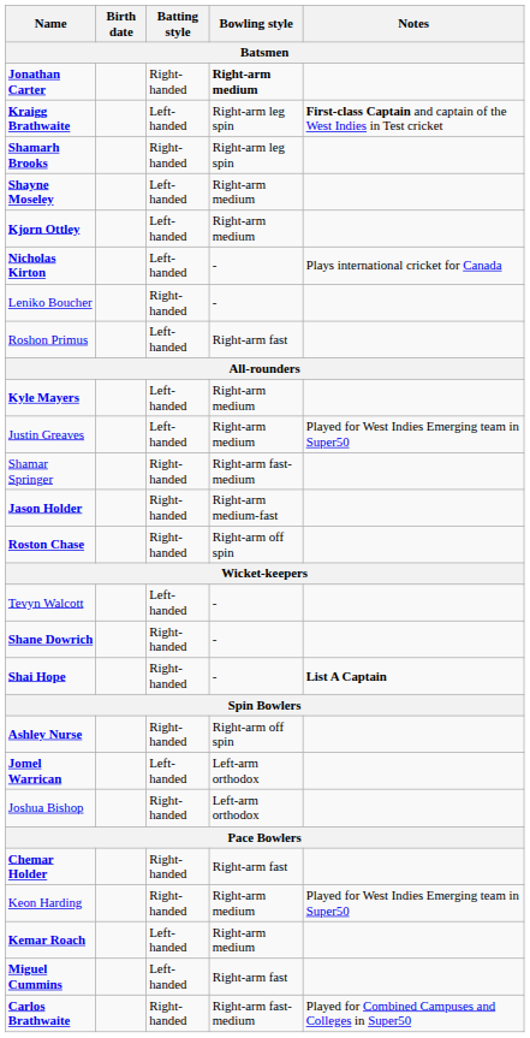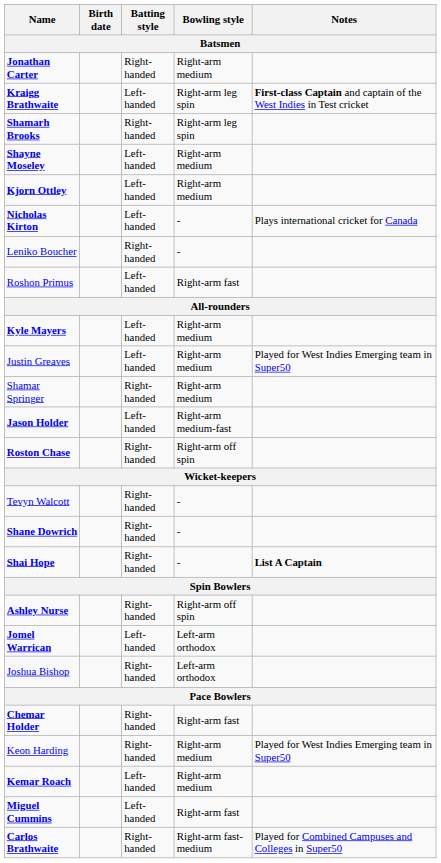Jonathan Carter | Bowling style: bold -> normal
Shamar Springer | Bowling style: Right-arm fast-medium -> Right-arm medium
Jason Holder | Batting style: Right-handed -> Left-handed
Tevyn Walcott | Batting style: Left-handed -> Right-handed
